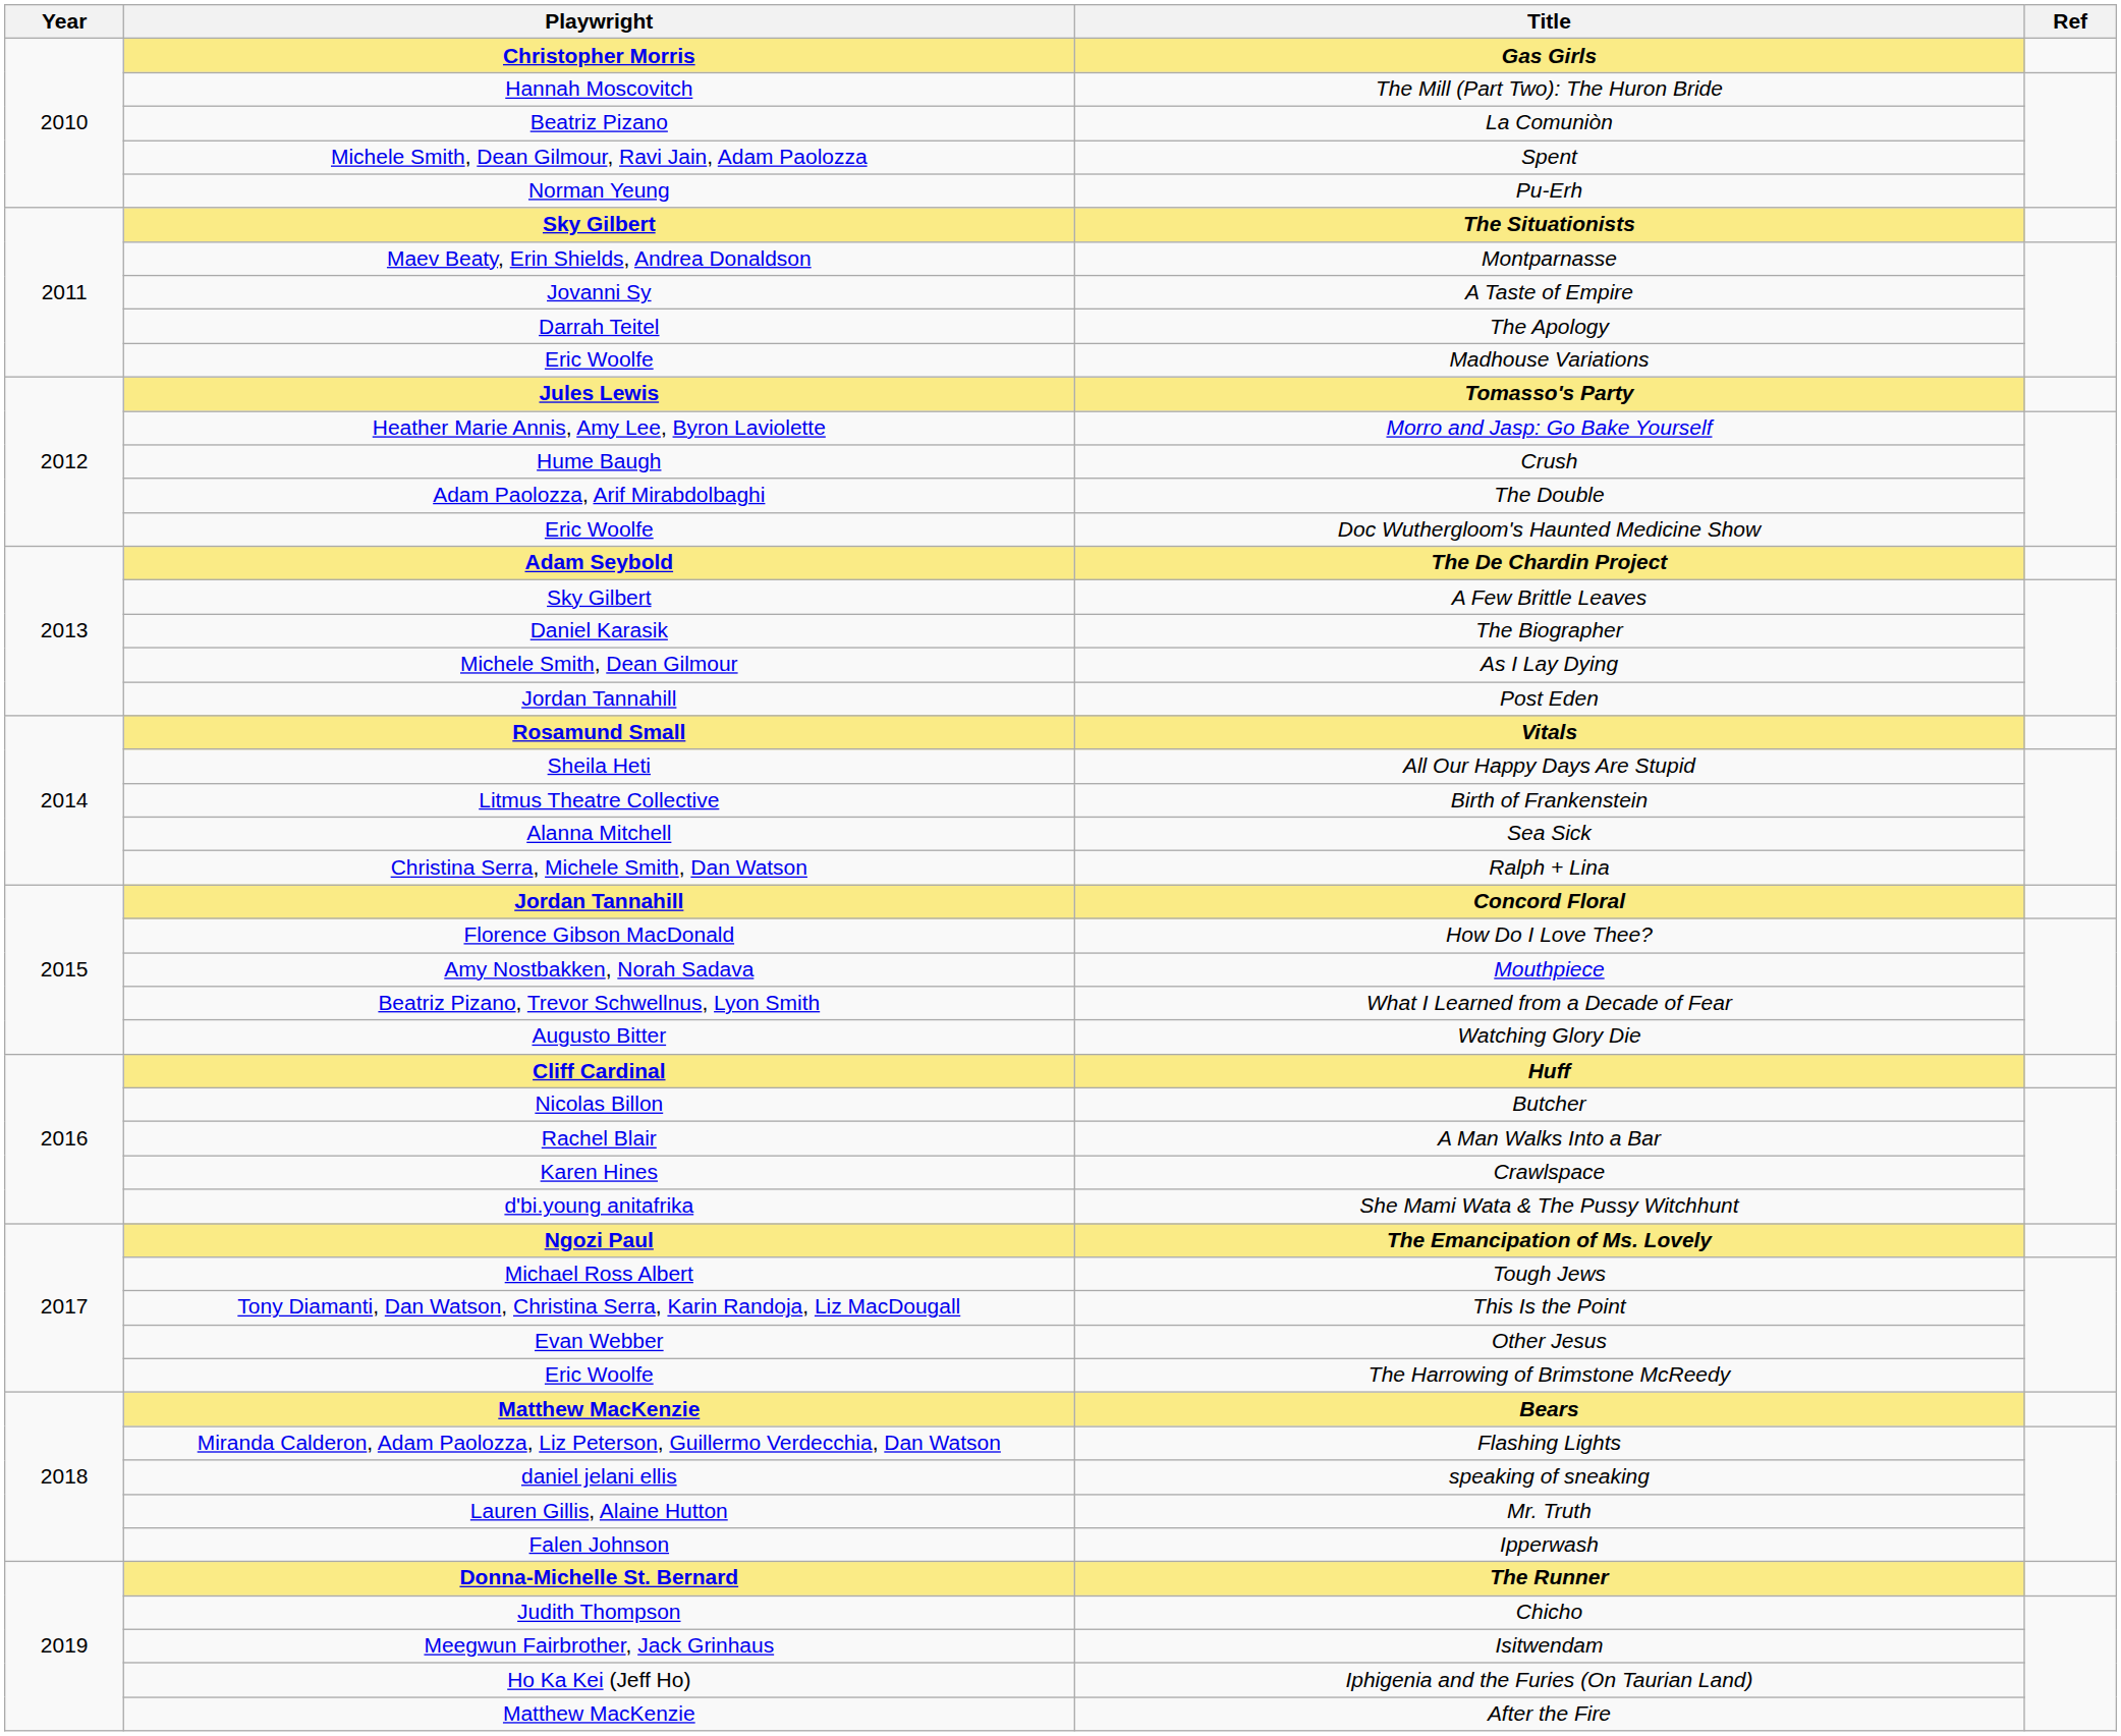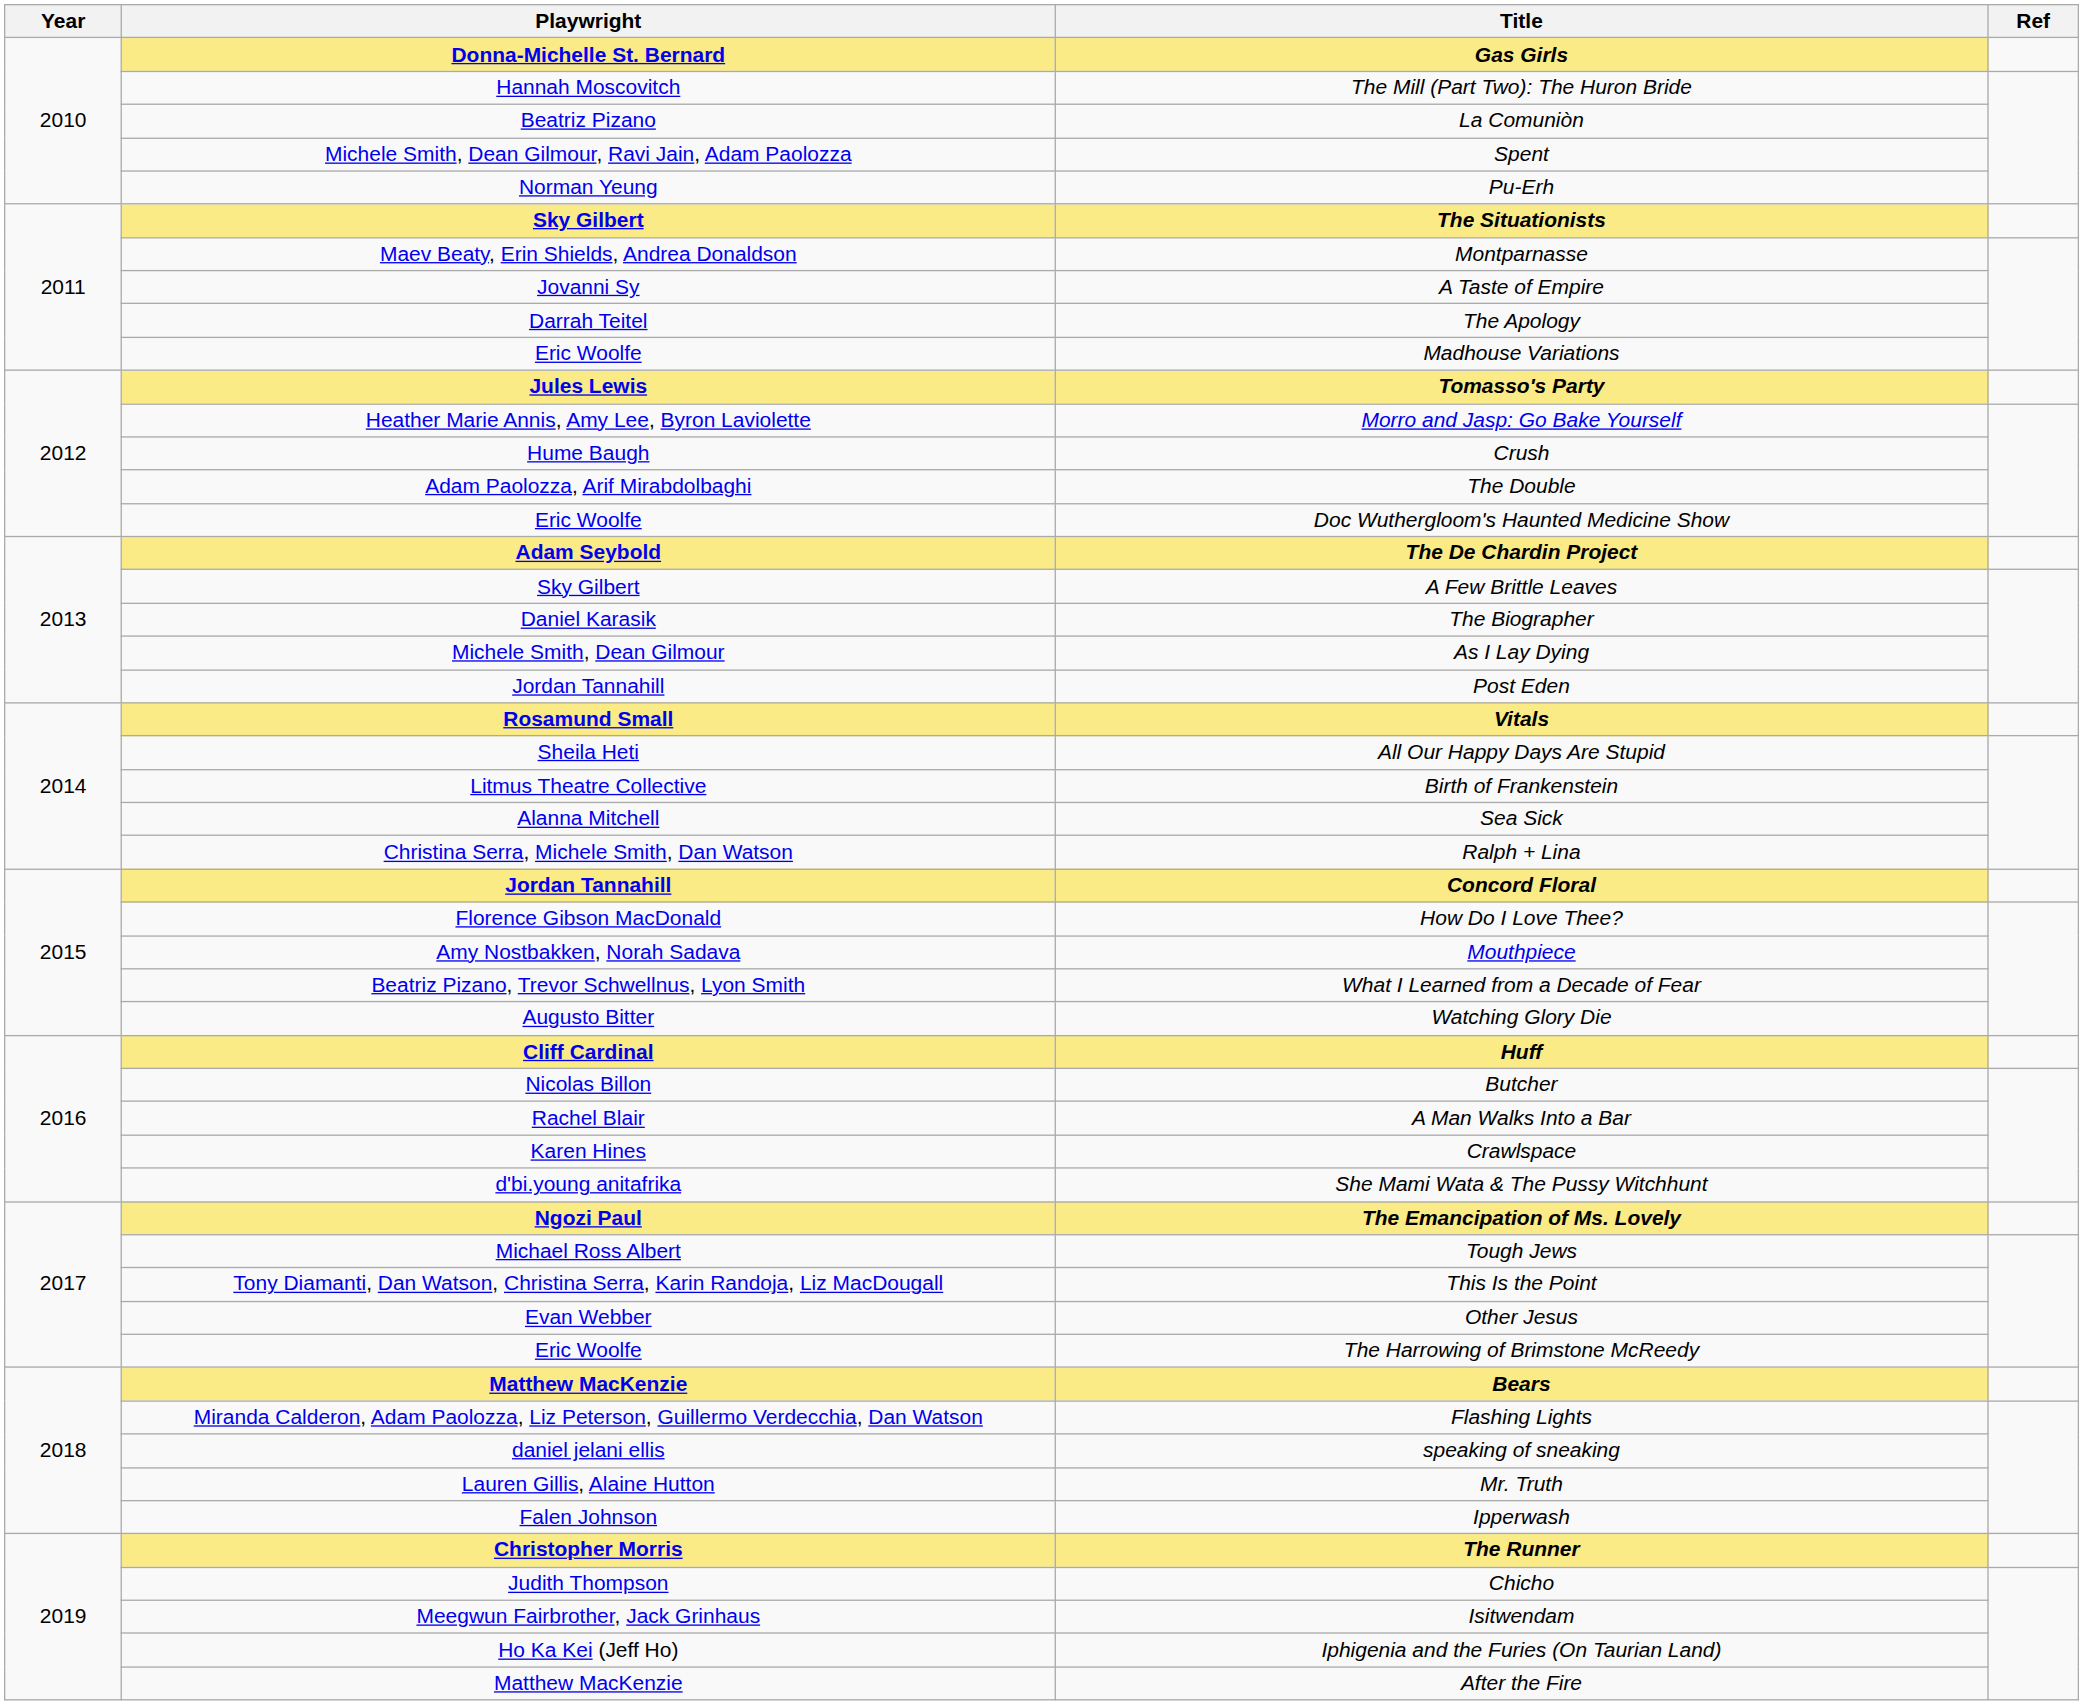Gas Girls | Playwright: Christopher Morris -> Donna-Michelle St. Bernard
The Runner | Playwright: Donna-Michelle St. Bernard -> Christopher Morris
